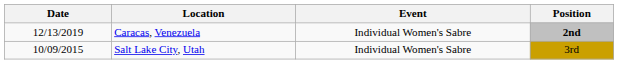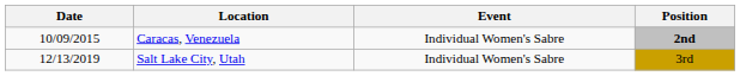Caracas, Venezuela | Date: 12/13/2019 -> 10/09/2015
Salt Lake City, Utah | Date: 10/09/2015 -> 12/13/2019
